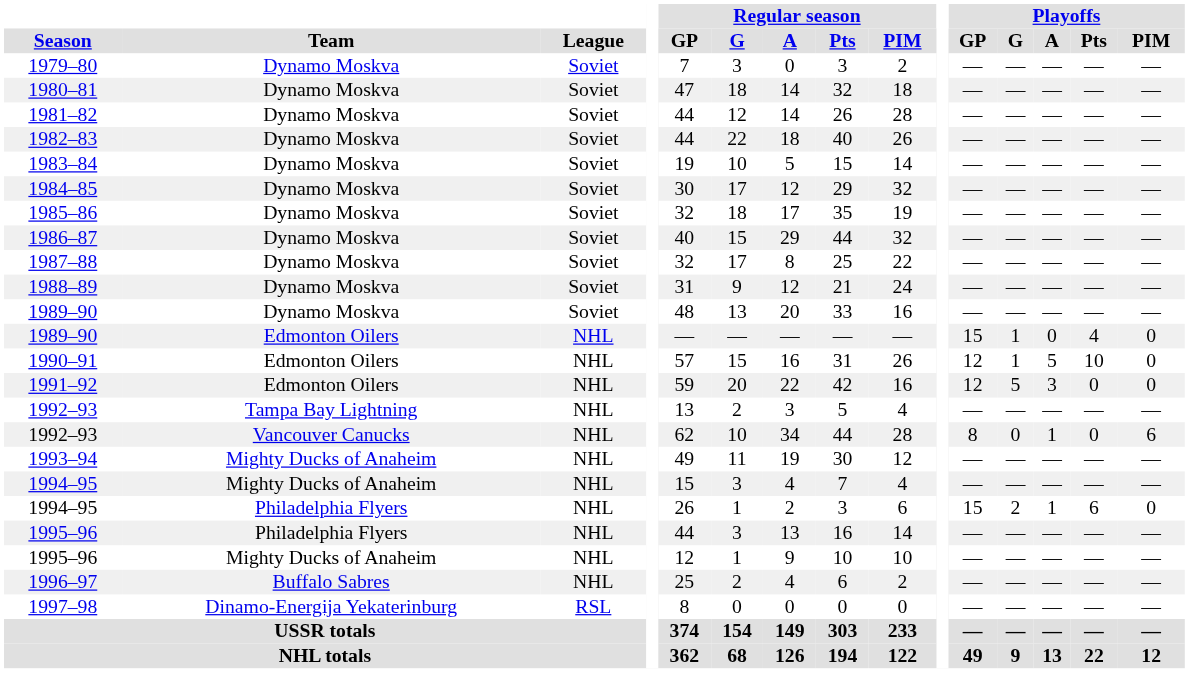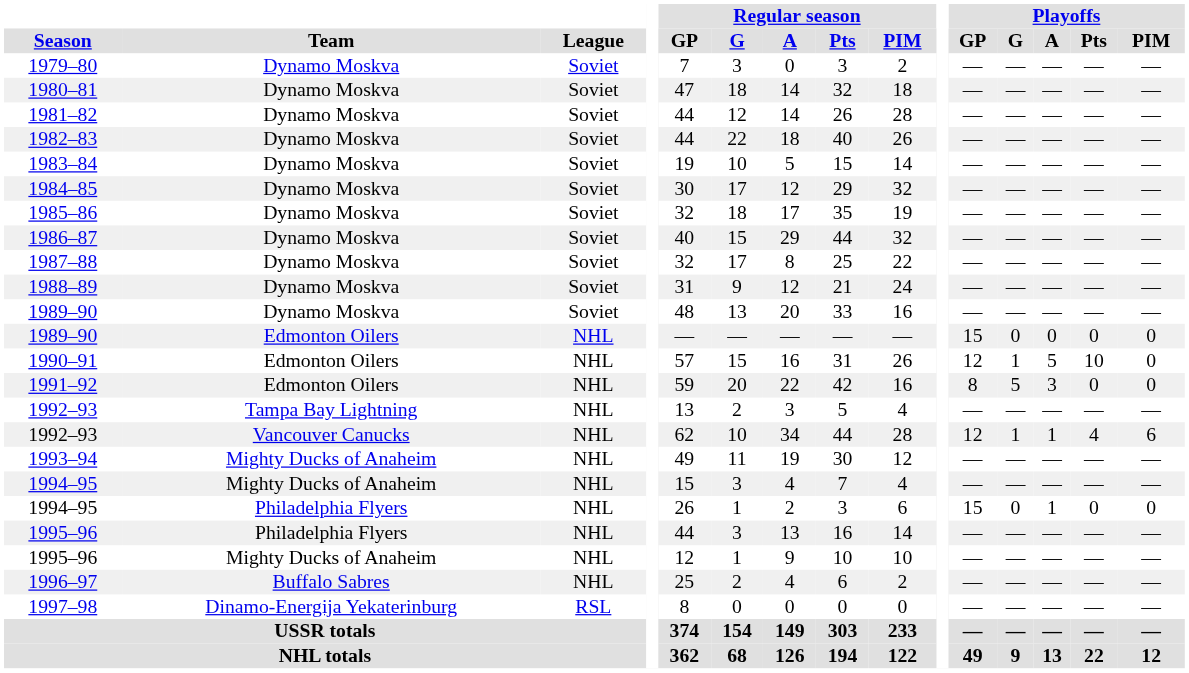1989–90 / Edmonton Oilers | Playoffs / G: 1 -> 0
1989–90 / Edmonton Oilers | Playoffs / Pts: 4 -> 0
1991–92 | Playoffs / GP: 12 -> 8
1992–93 / Vancouver Canucks | Playoffs / GP: 8 -> 12
1992–93 / Vancouver Canucks | Playoffs / G: 0 -> 1
1992–93 / Vancouver Canucks | Playoffs / Pts: 0 -> 4
1994–95 / Philadelphia Flyers | Playoffs / G: 2 -> 0
1994–95 / Philadelphia Flyers | Playoffs / Pts: 6 -> 0
